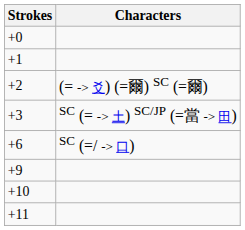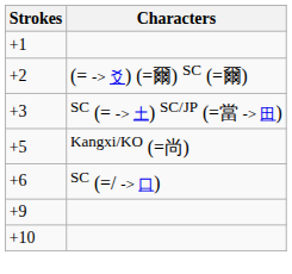- row: +0
+ row: +5 | Kangxi/KO (=尚)
- row: +11
